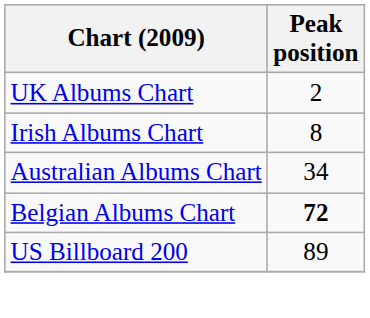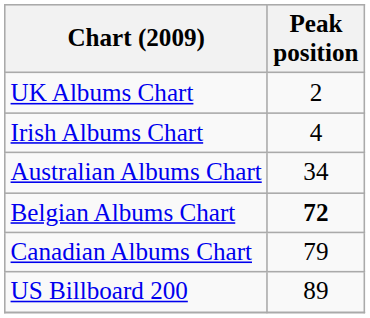Irish Albums Chart | Peak position: 8 -> 4
+ row: Canadian Albums Chart | 79
